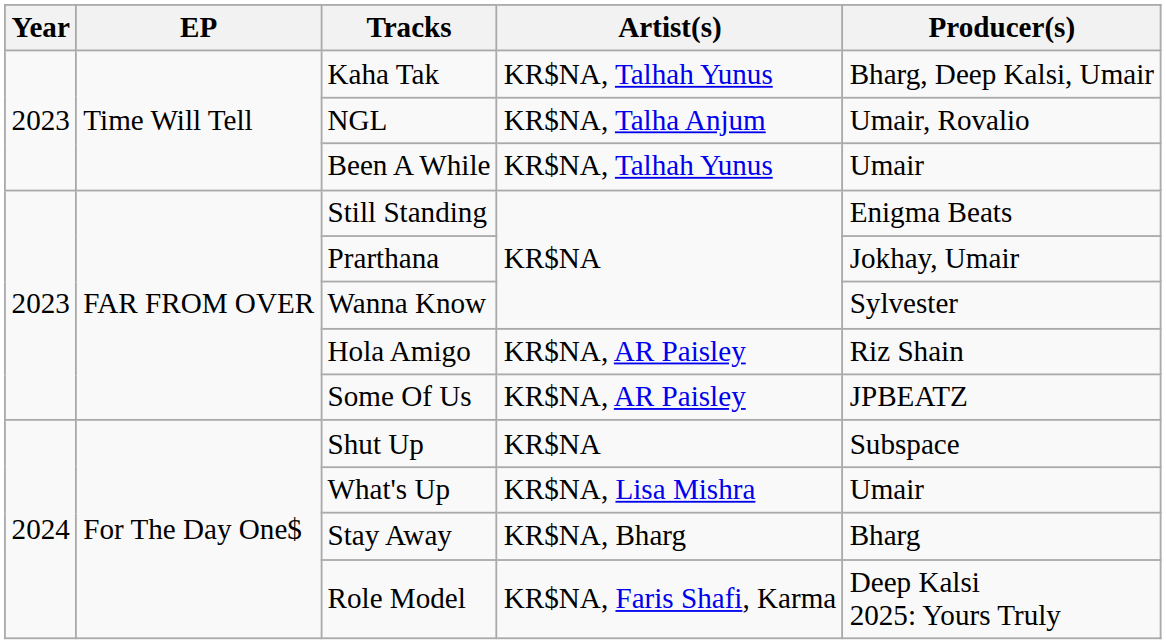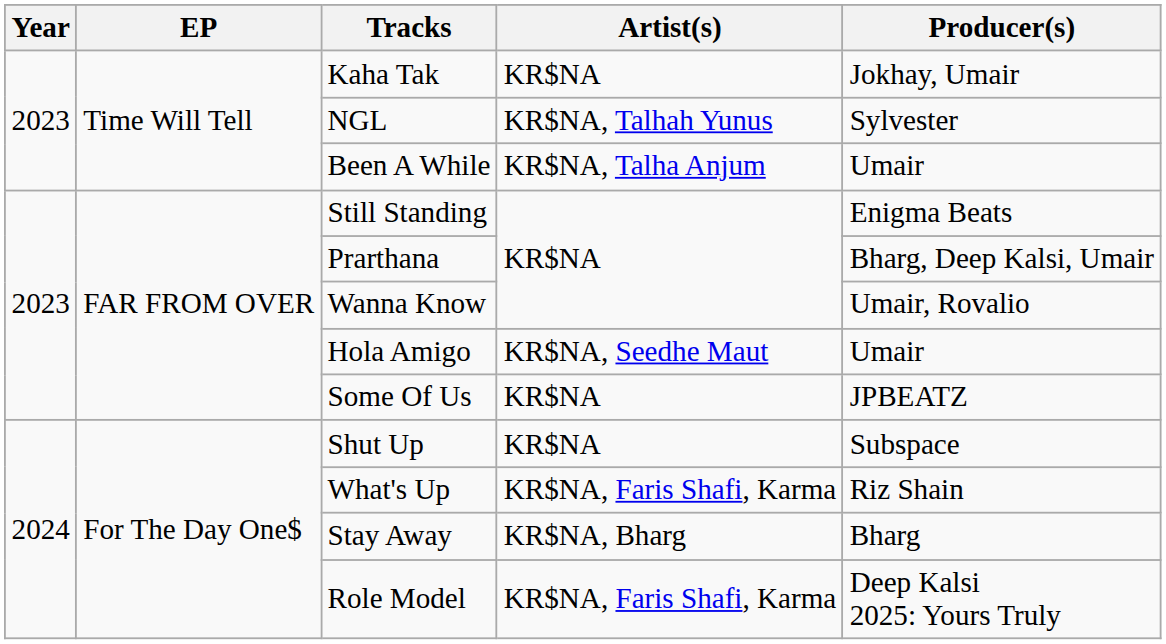Kaha Tak | Artist(s): KR$NA, Talhah Yunus -> KR$NA
Kaha Tak | Producer(s): Bharg, Deep Kalsi, Umair -> Jokhay, Umair
NGL | Artist(s): KR$NA, Talha Anjum -> KR$NA, Talhah Yunus
NGL | Producer(s): Umair, Rovalio -> Sylvester
Been A While | Artist(s): KR$NA, Talhah Yunus -> KR$NA, Talha Anjum
Prarthana | Producer(s): Jokhay, Umair -> Bharg, Deep Kalsi, Umair
Wanna Know | Producer(s): Sylvester -> Umair, Rovalio
Hola Amigo | Artist(s): KR$NA, AR Paisley -> KR$NA, Seedhe Maut
Hola Amigo | Producer(s): Riz Shain -> Umair
Some Of Us | Artist(s): KR$NA, AR Paisley -> KR$NA
What's Up | Artist(s): KR$NA, Lisa Mishra -> KR$NA, Faris Shafi, Karma
What's Up | Producer(s): Umair -> Riz Shain
